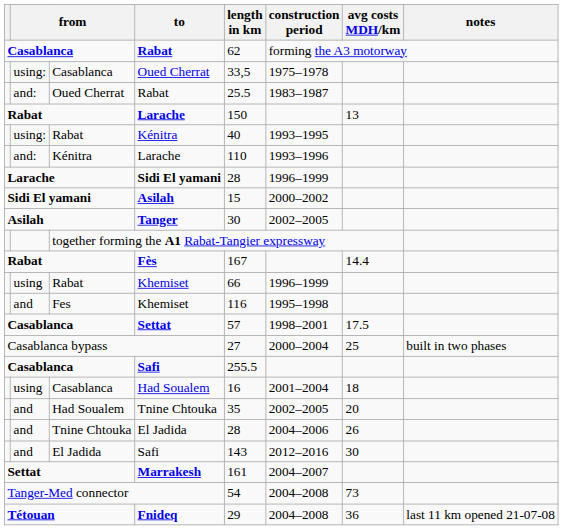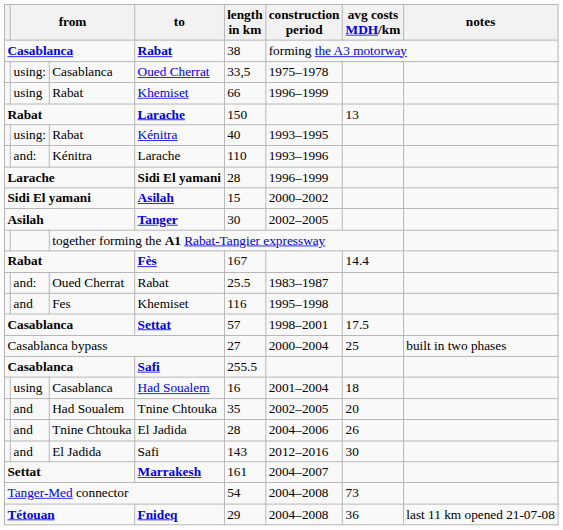Casablanca / Rabat | length in km: 62 -> 38
rows swapped: Oued Cherrat / Rabat <-> Rabat / Khemiset
